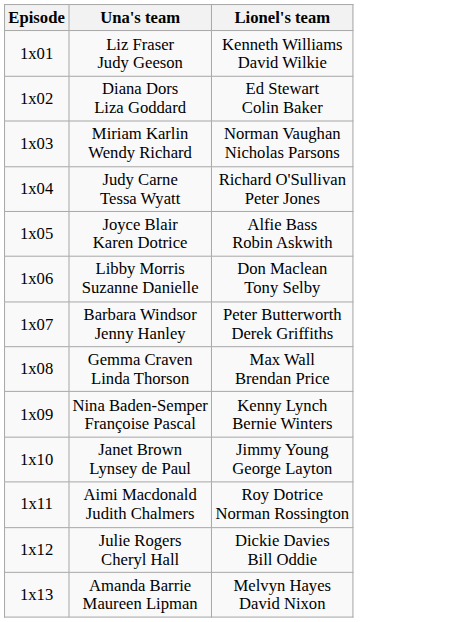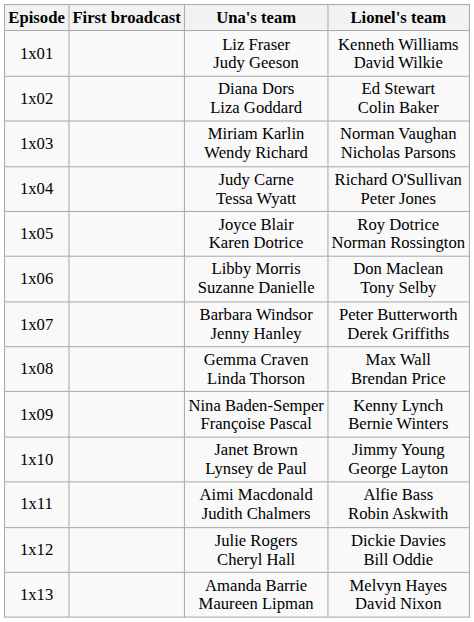+ column: First broadcast
Joyce Blair Karen Dotrice | Lionel's team: Alfie Bass Robin Askwith -> Roy Dotrice Norman Rossington
Aimi Macdonald Judith Chalmers | Lionel's team: Roy Dotrice Norman Rossington -> Alfie Bass Robin Askwith
